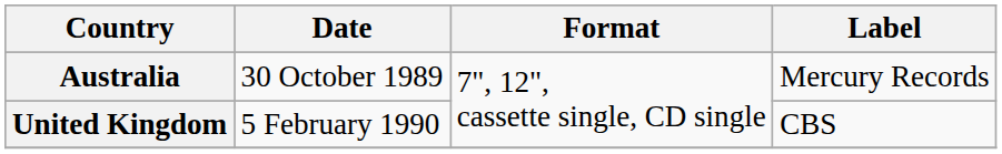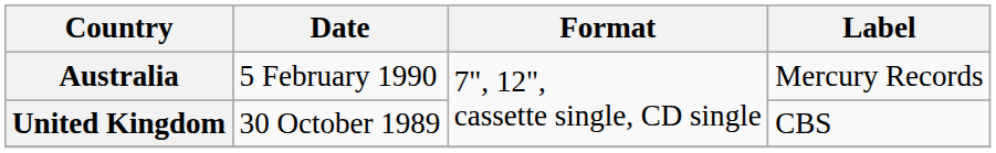Australia | Date: 30 October 1989 -> 5 February 1990
United Kingdom | Date: 5 February 1990 -> 30 October 1989
